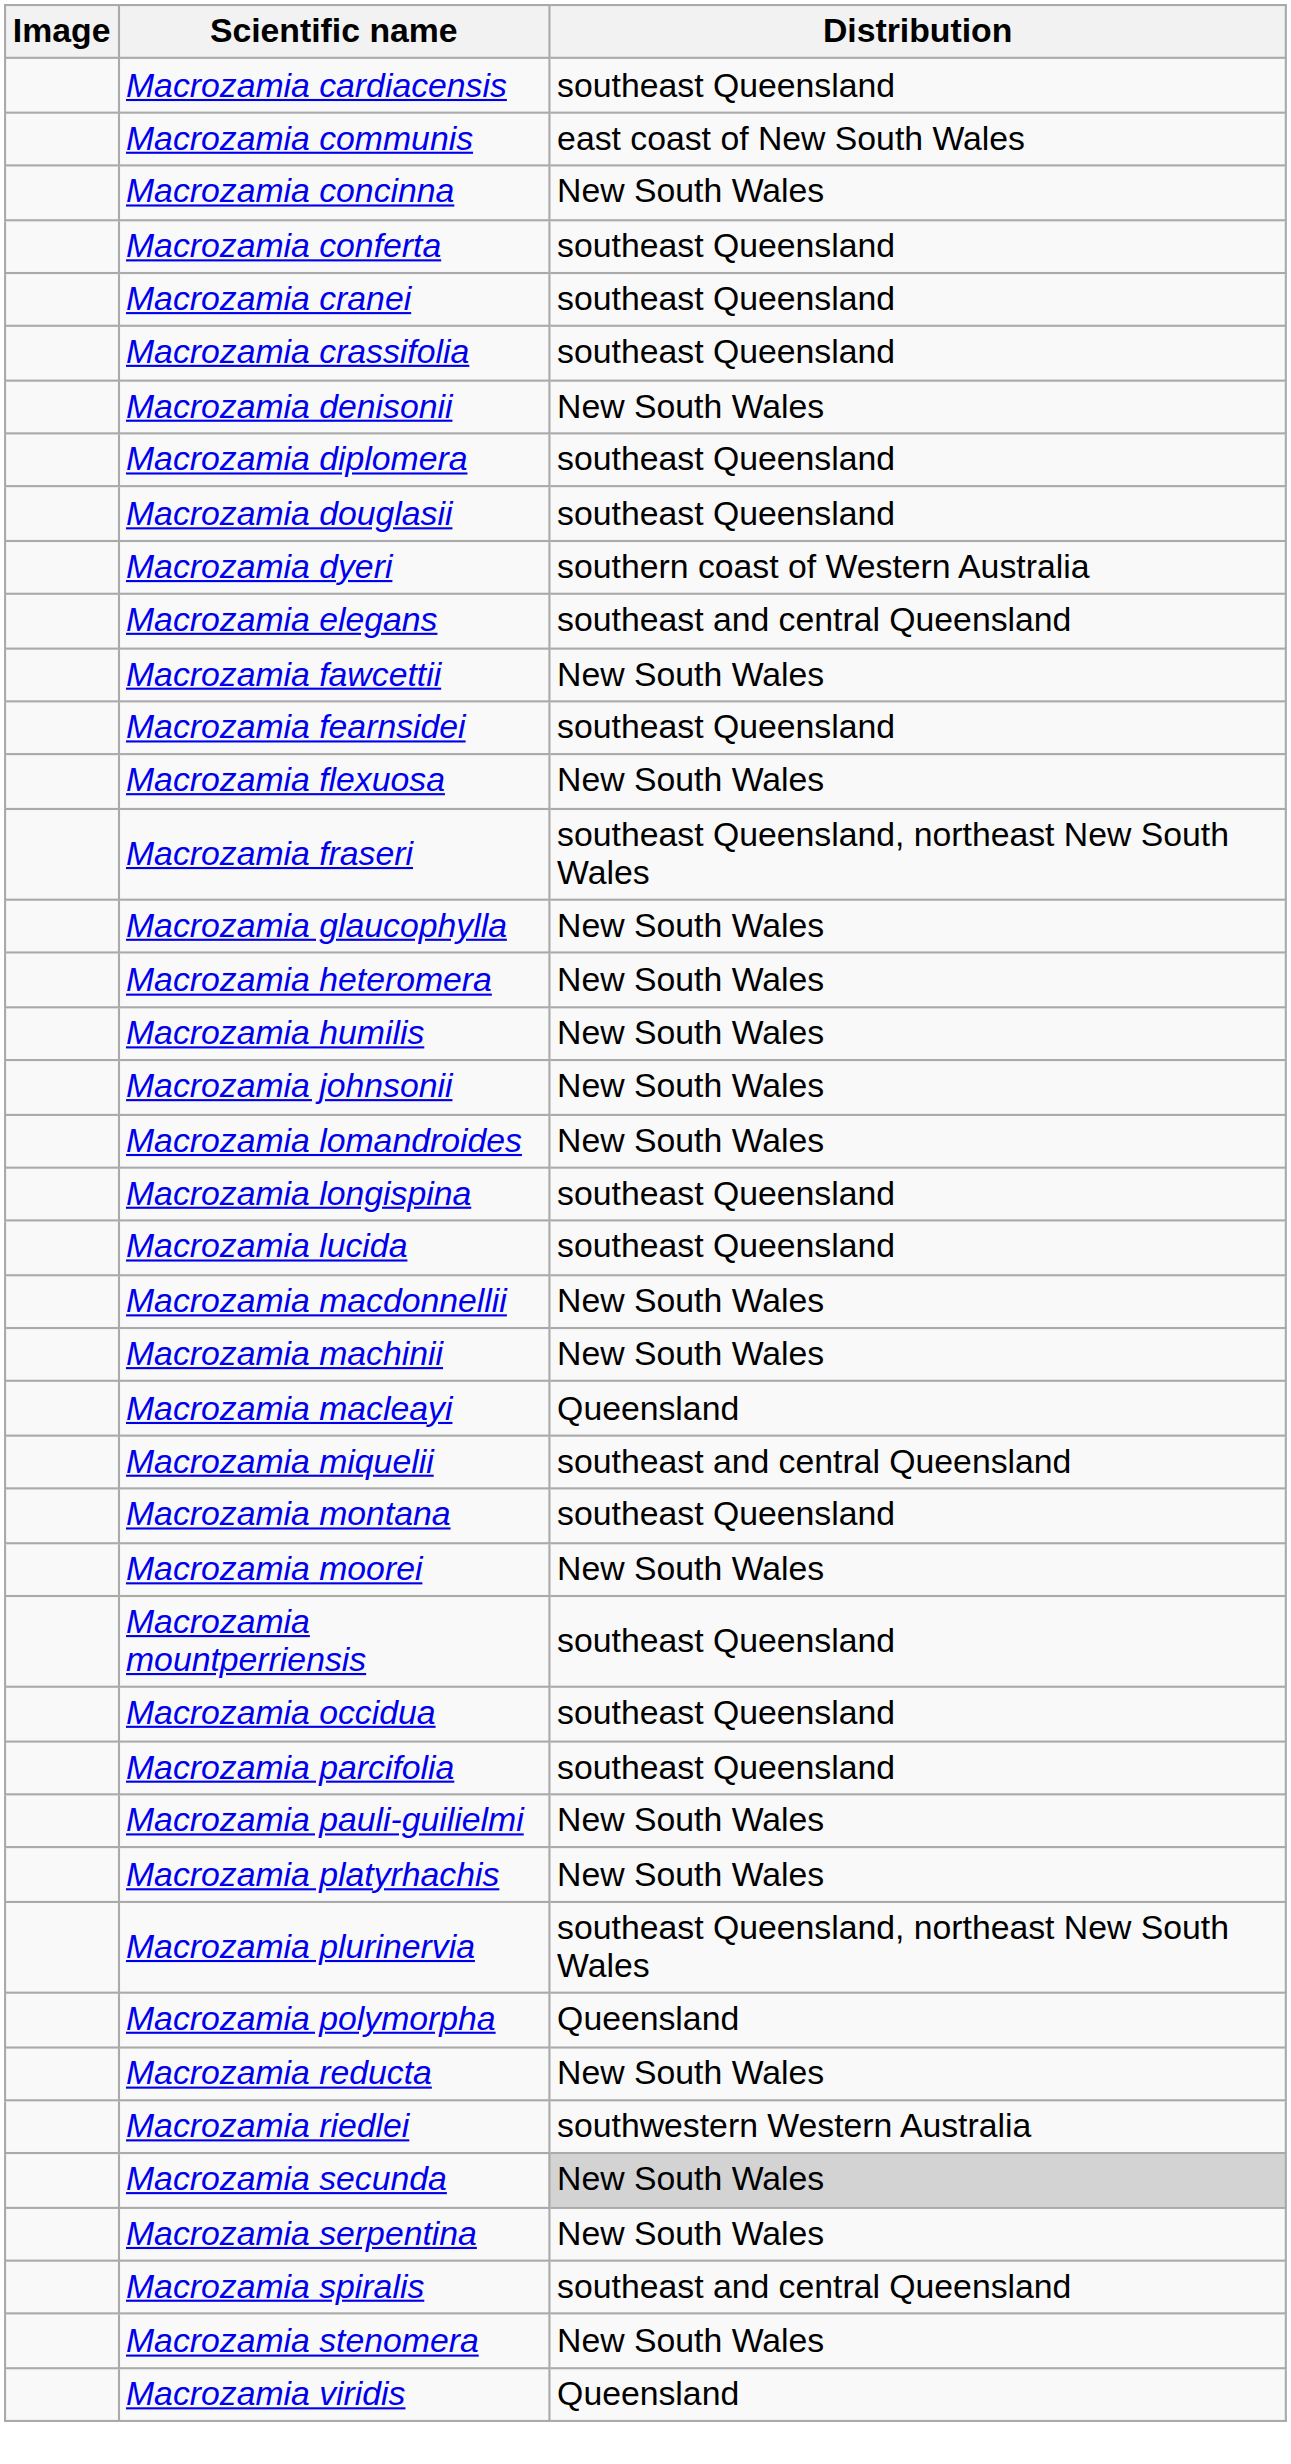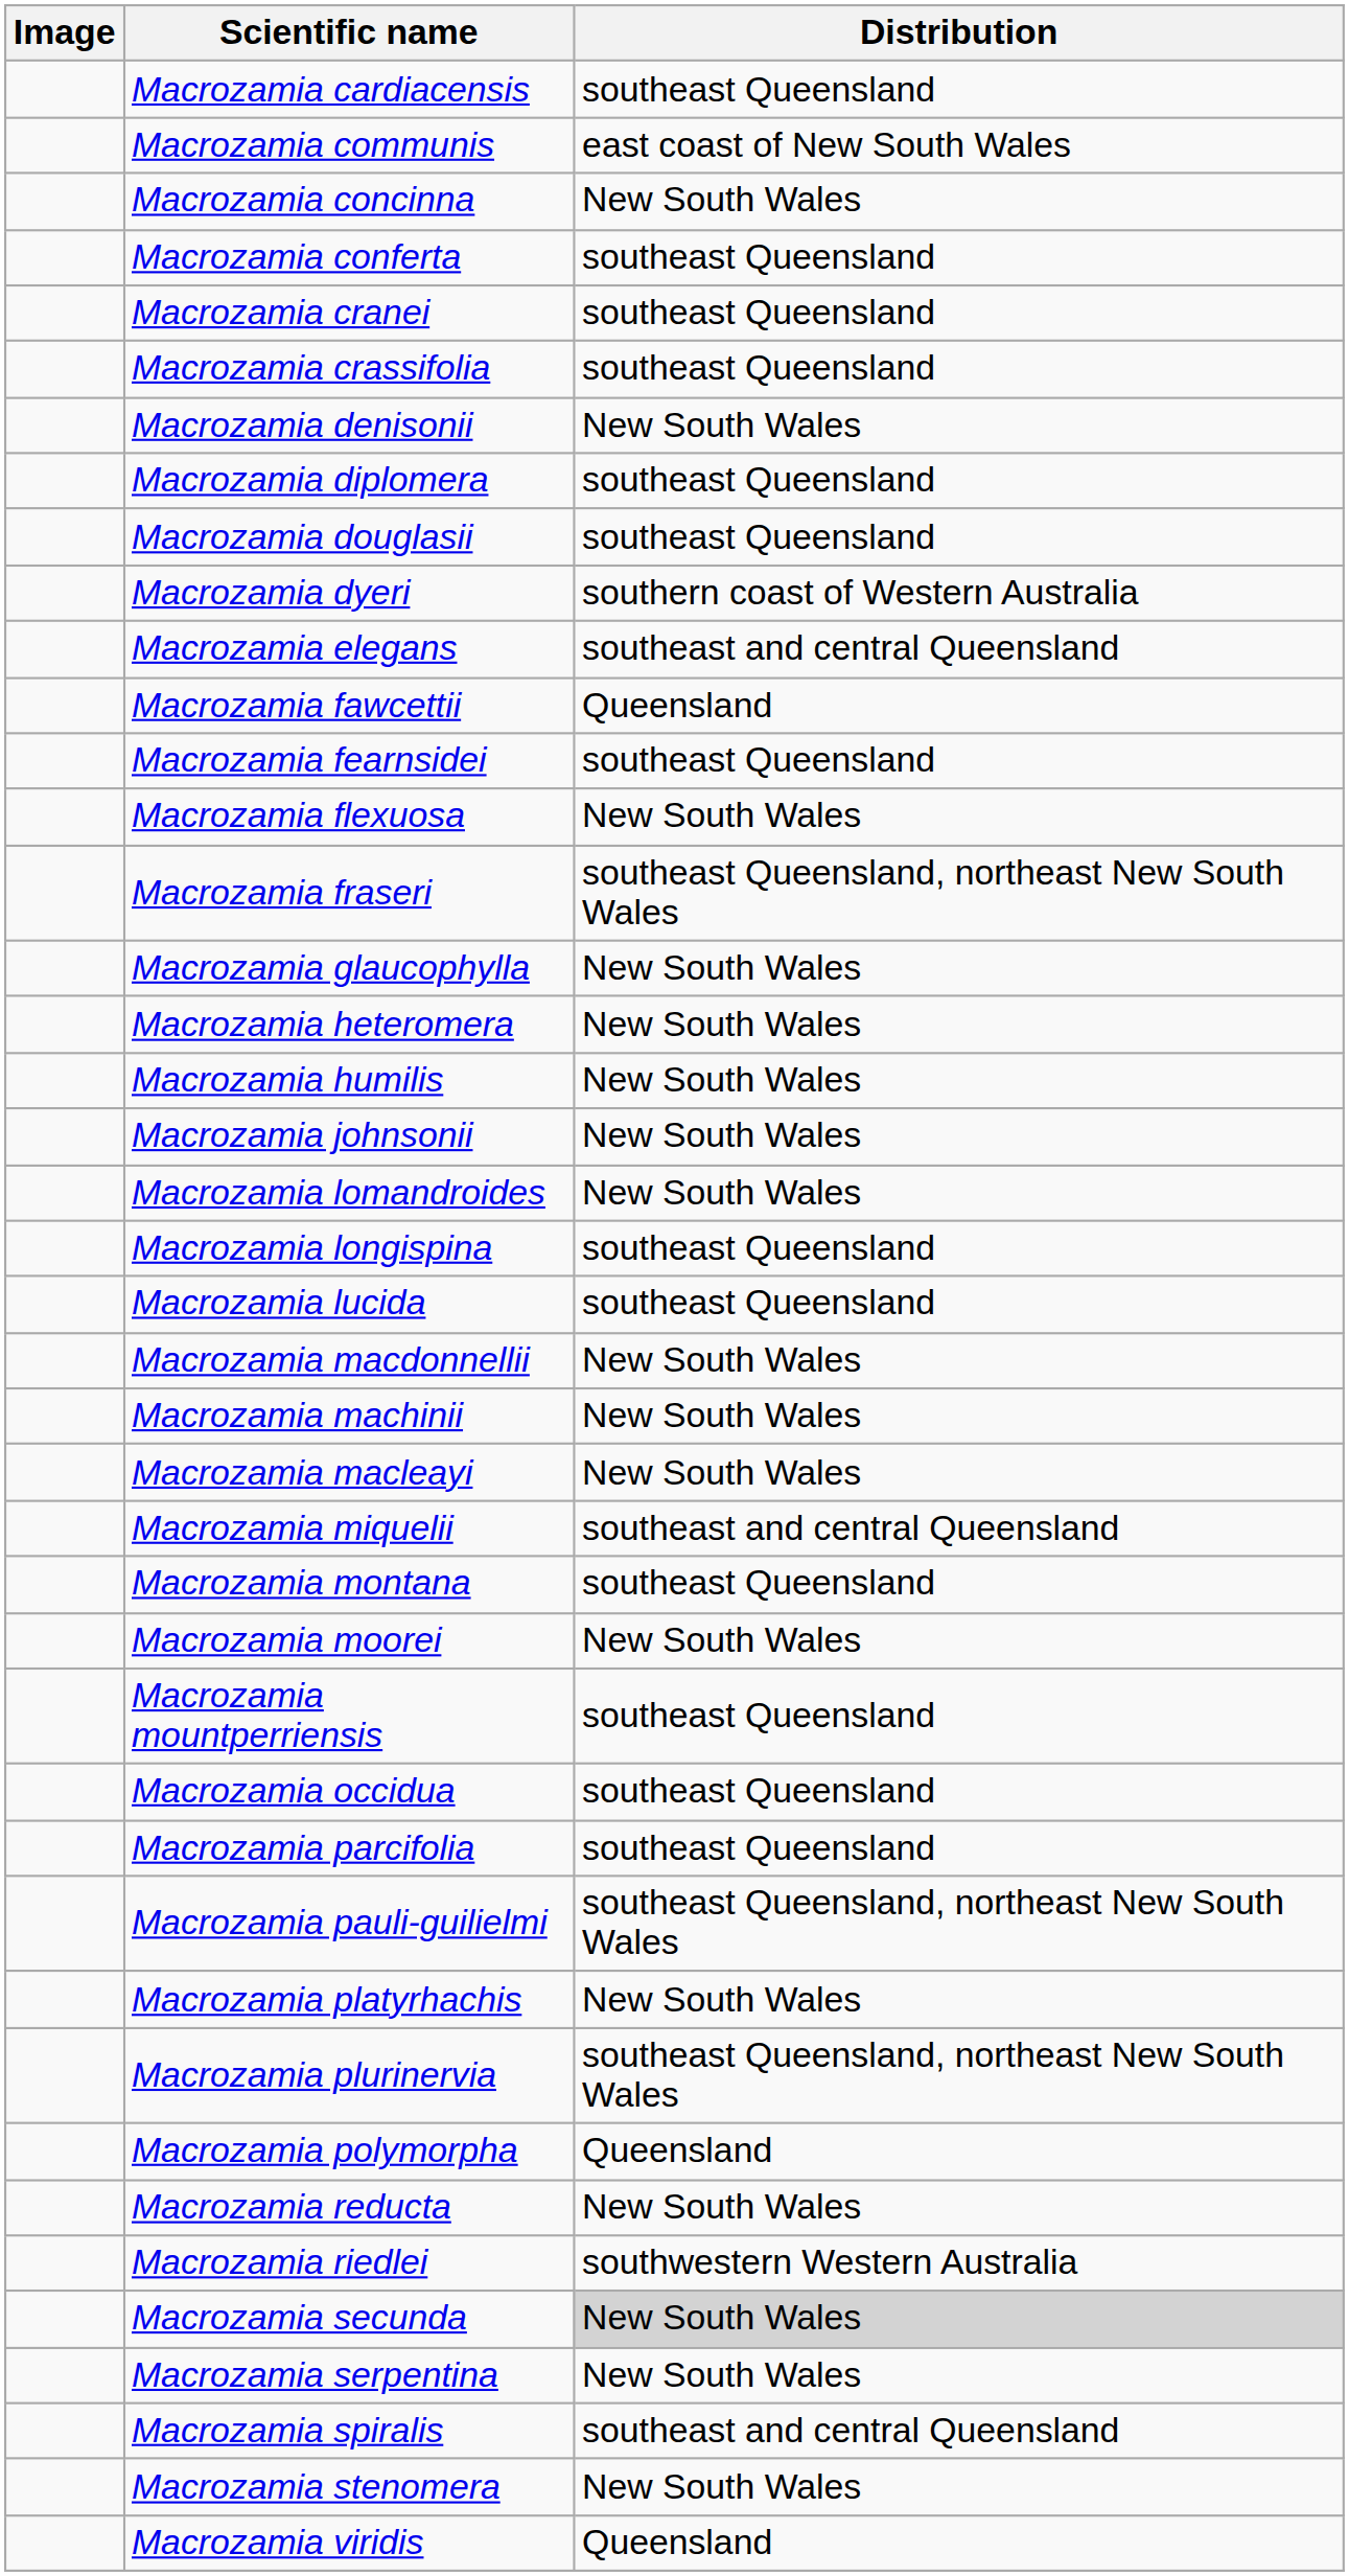Macrozamia fawcettii | Distribution: New South Wales -> Queensland
Macrozamia macleayi | Distribution: Queensland -> New South Wales
Macrozamia pauli-guilielmi | Distribution: New South Wales -> southeast Queensland, northeast New South Wales
